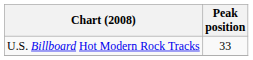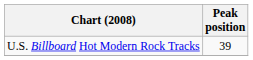U.S. Billboard Hot Modern Rock Tracks | Peak position: 33 -> 39
